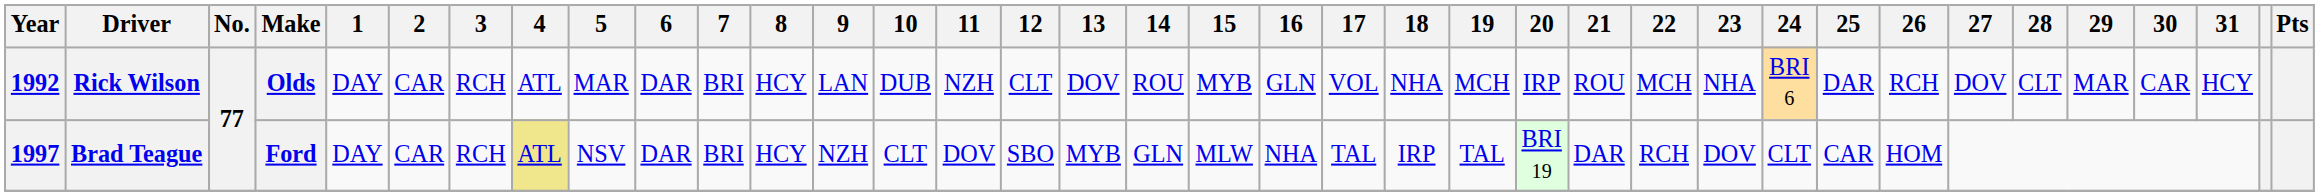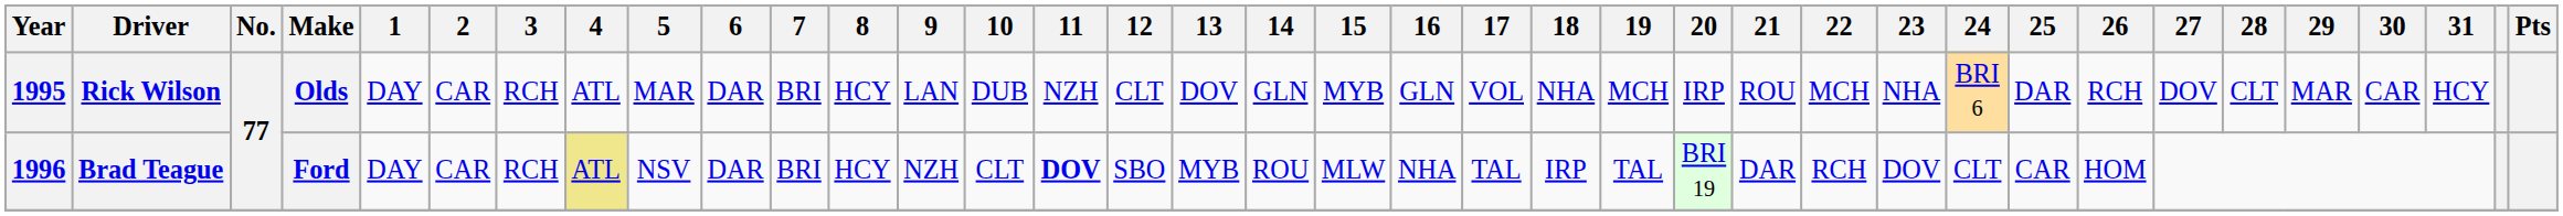Rick Wilson | Year: 1992 -> 1995
Rick Wilson | 14: ROU -> GLN
Brad Teague | Year: 1997 -> 1996
Brad Teague | 11: normal -> bold
Brad Teague | 14: GLN -> ROU
